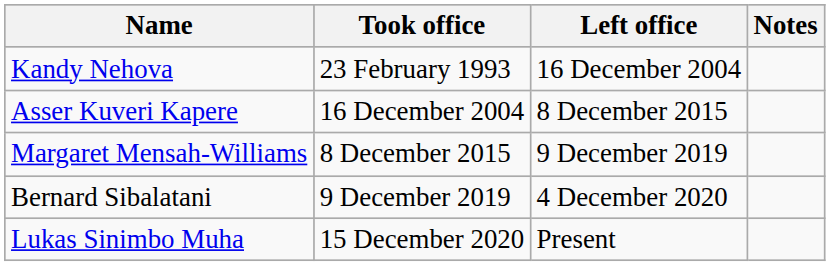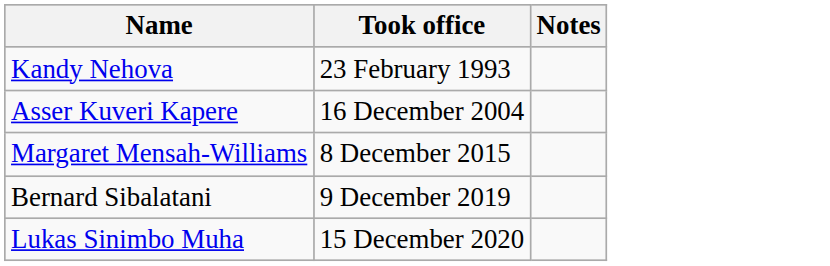- column: Left office | 16 December 2004 | 8 December 2015 | 9 December 2019 | 4 December 2020 | Present
